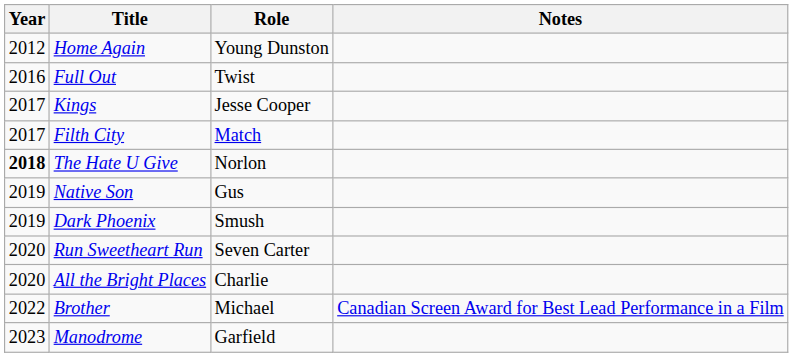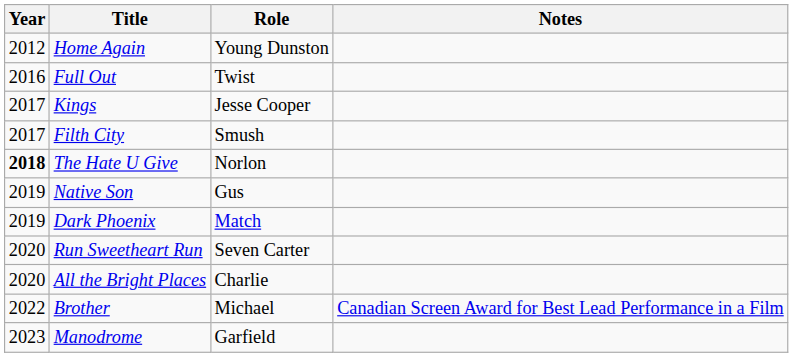Filth City | Role: Match -> Smush
Dark Phoenix | Role: Smush -> Match
